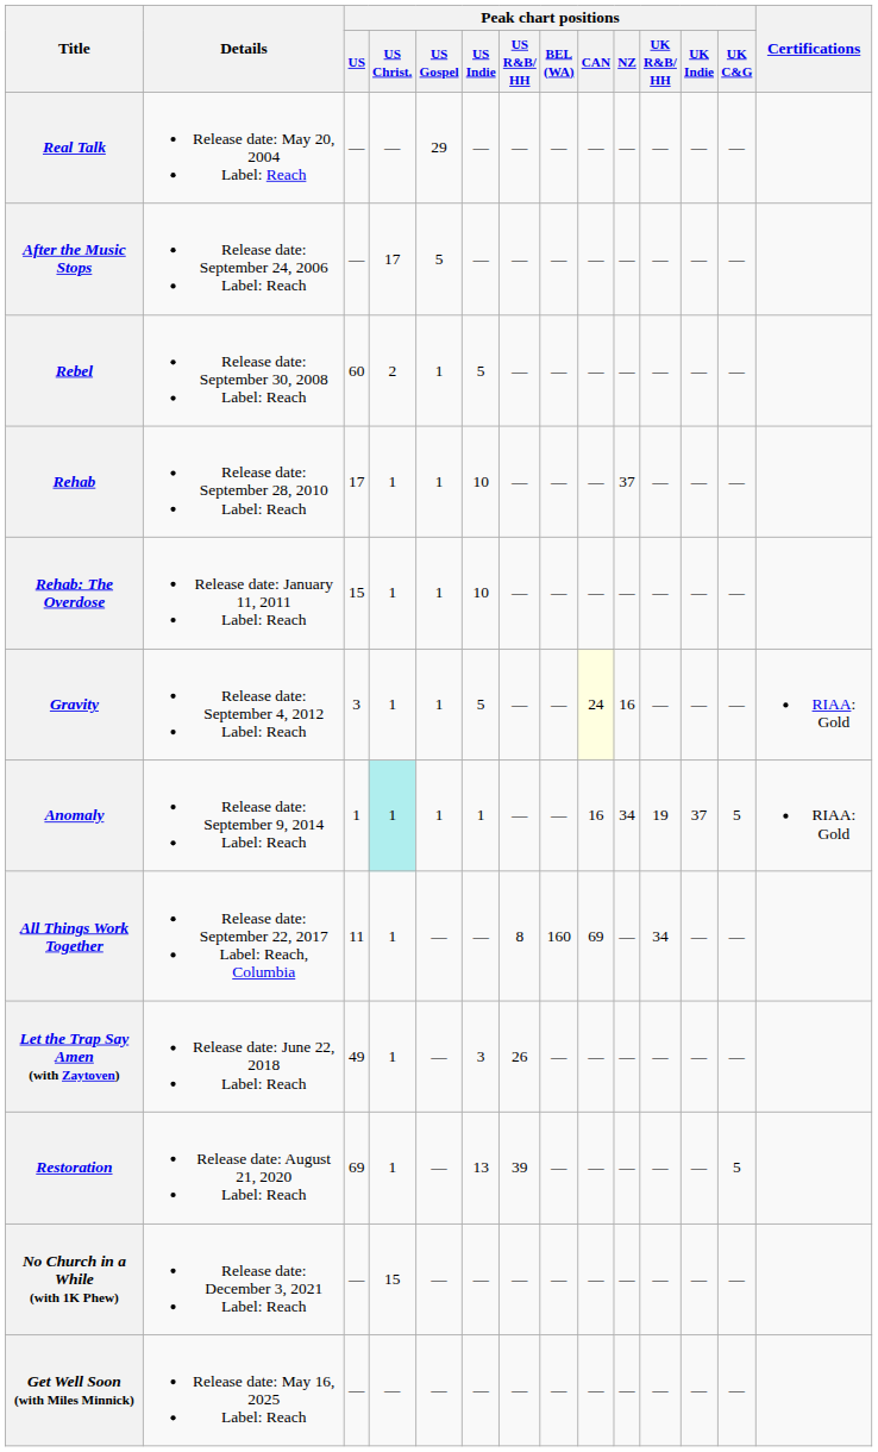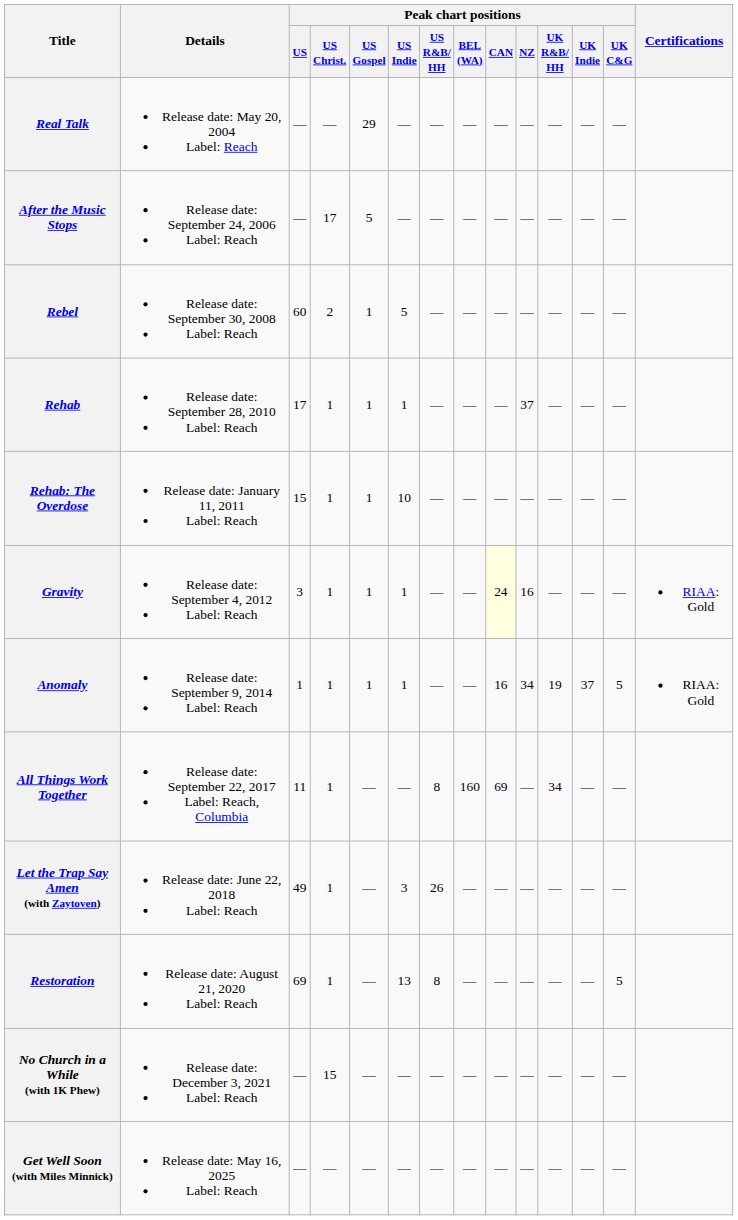Rehab | Peak chart positions / US Indie: 10 -> 1
Gravity | Peak chart positions / US Indie: 5 -> 1
Anomaly | Peak chart positions / US Christ.: paleturquoise background -> no background
Restoration | Peak chart positions / US R&B/ HH: 39 -> 8
